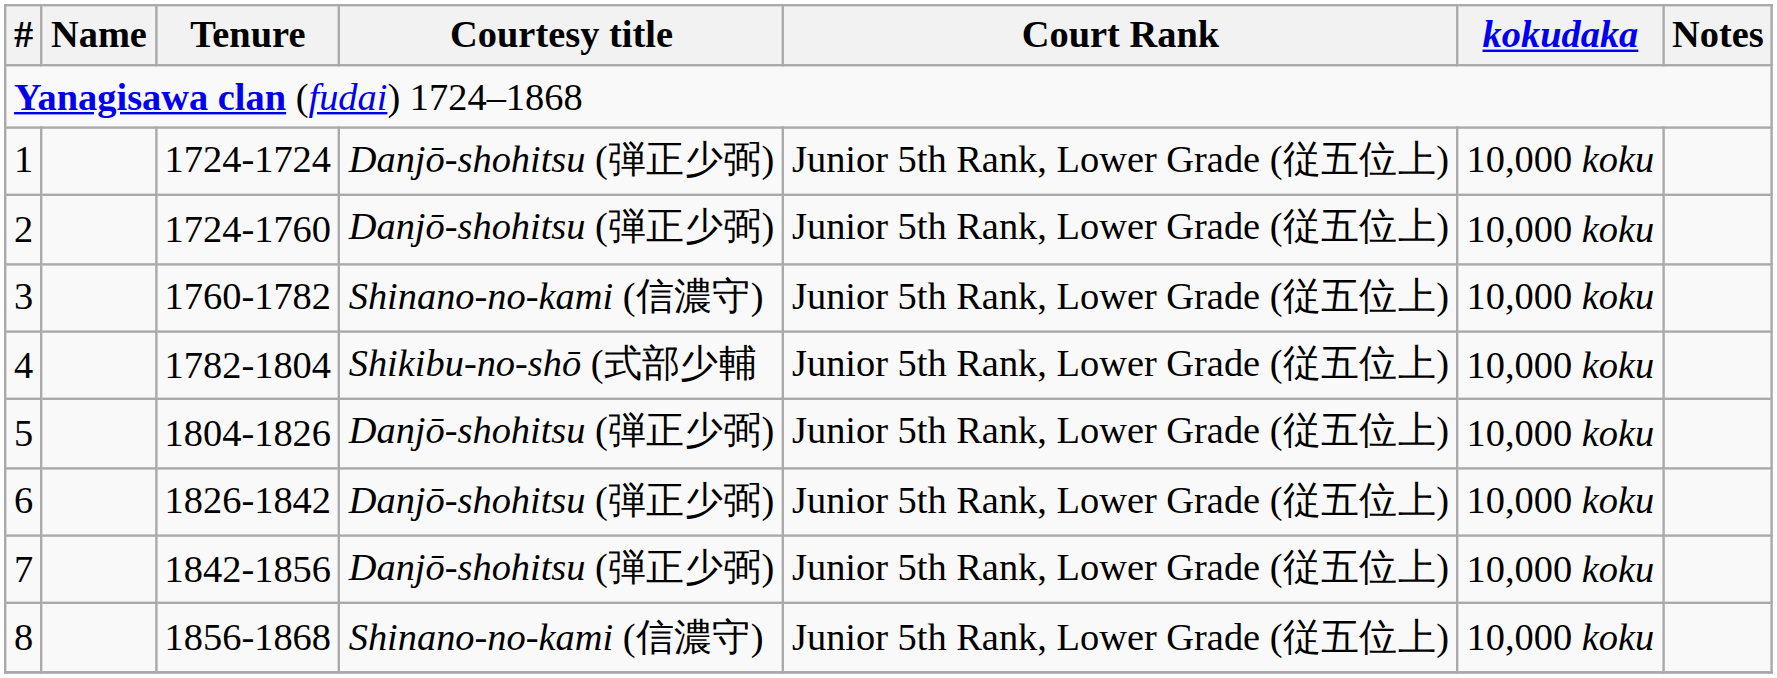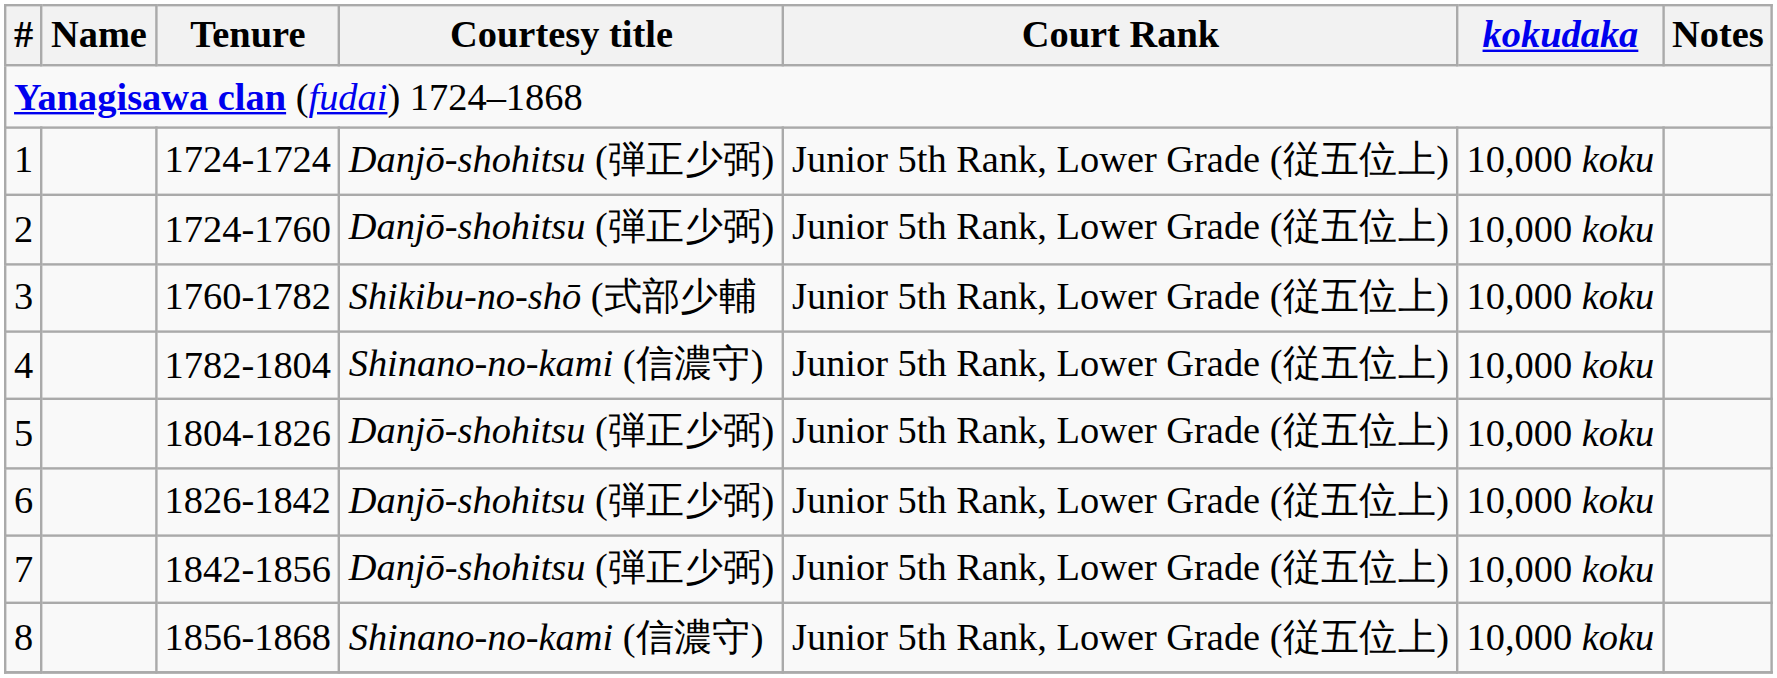3 | Courtesy title: Shinano-no-kami (信濃守) -> Shikibu-no-shō (式部少輔
4 | Courtesy title: Shikibu-no-shō (式部少輔 -> Shinano-no-kami (信濃守)
